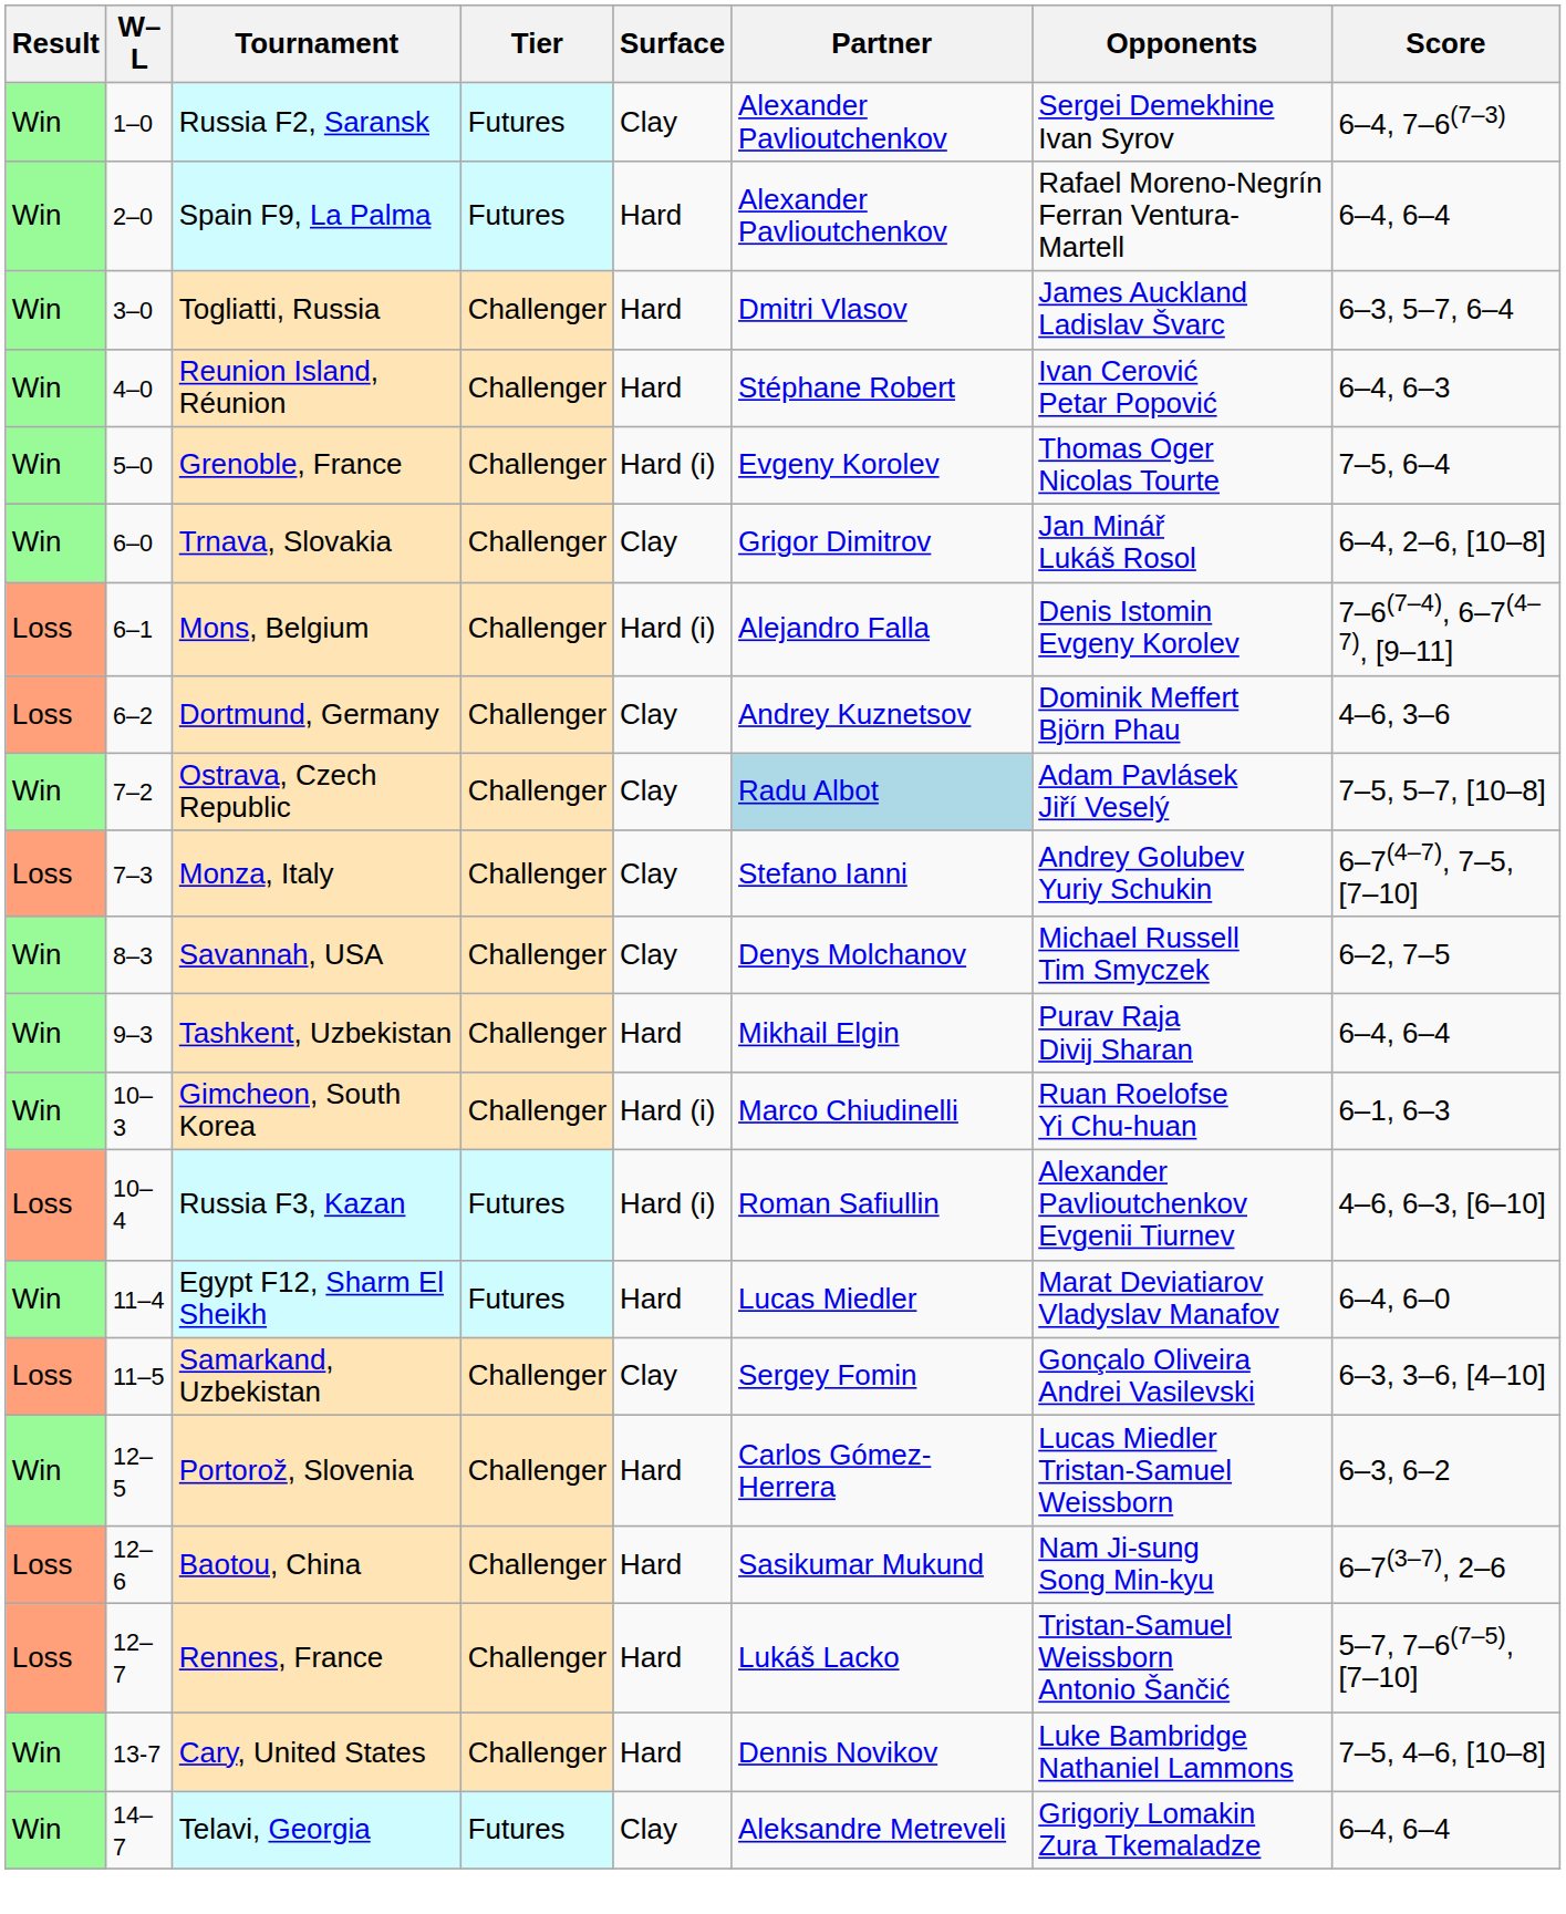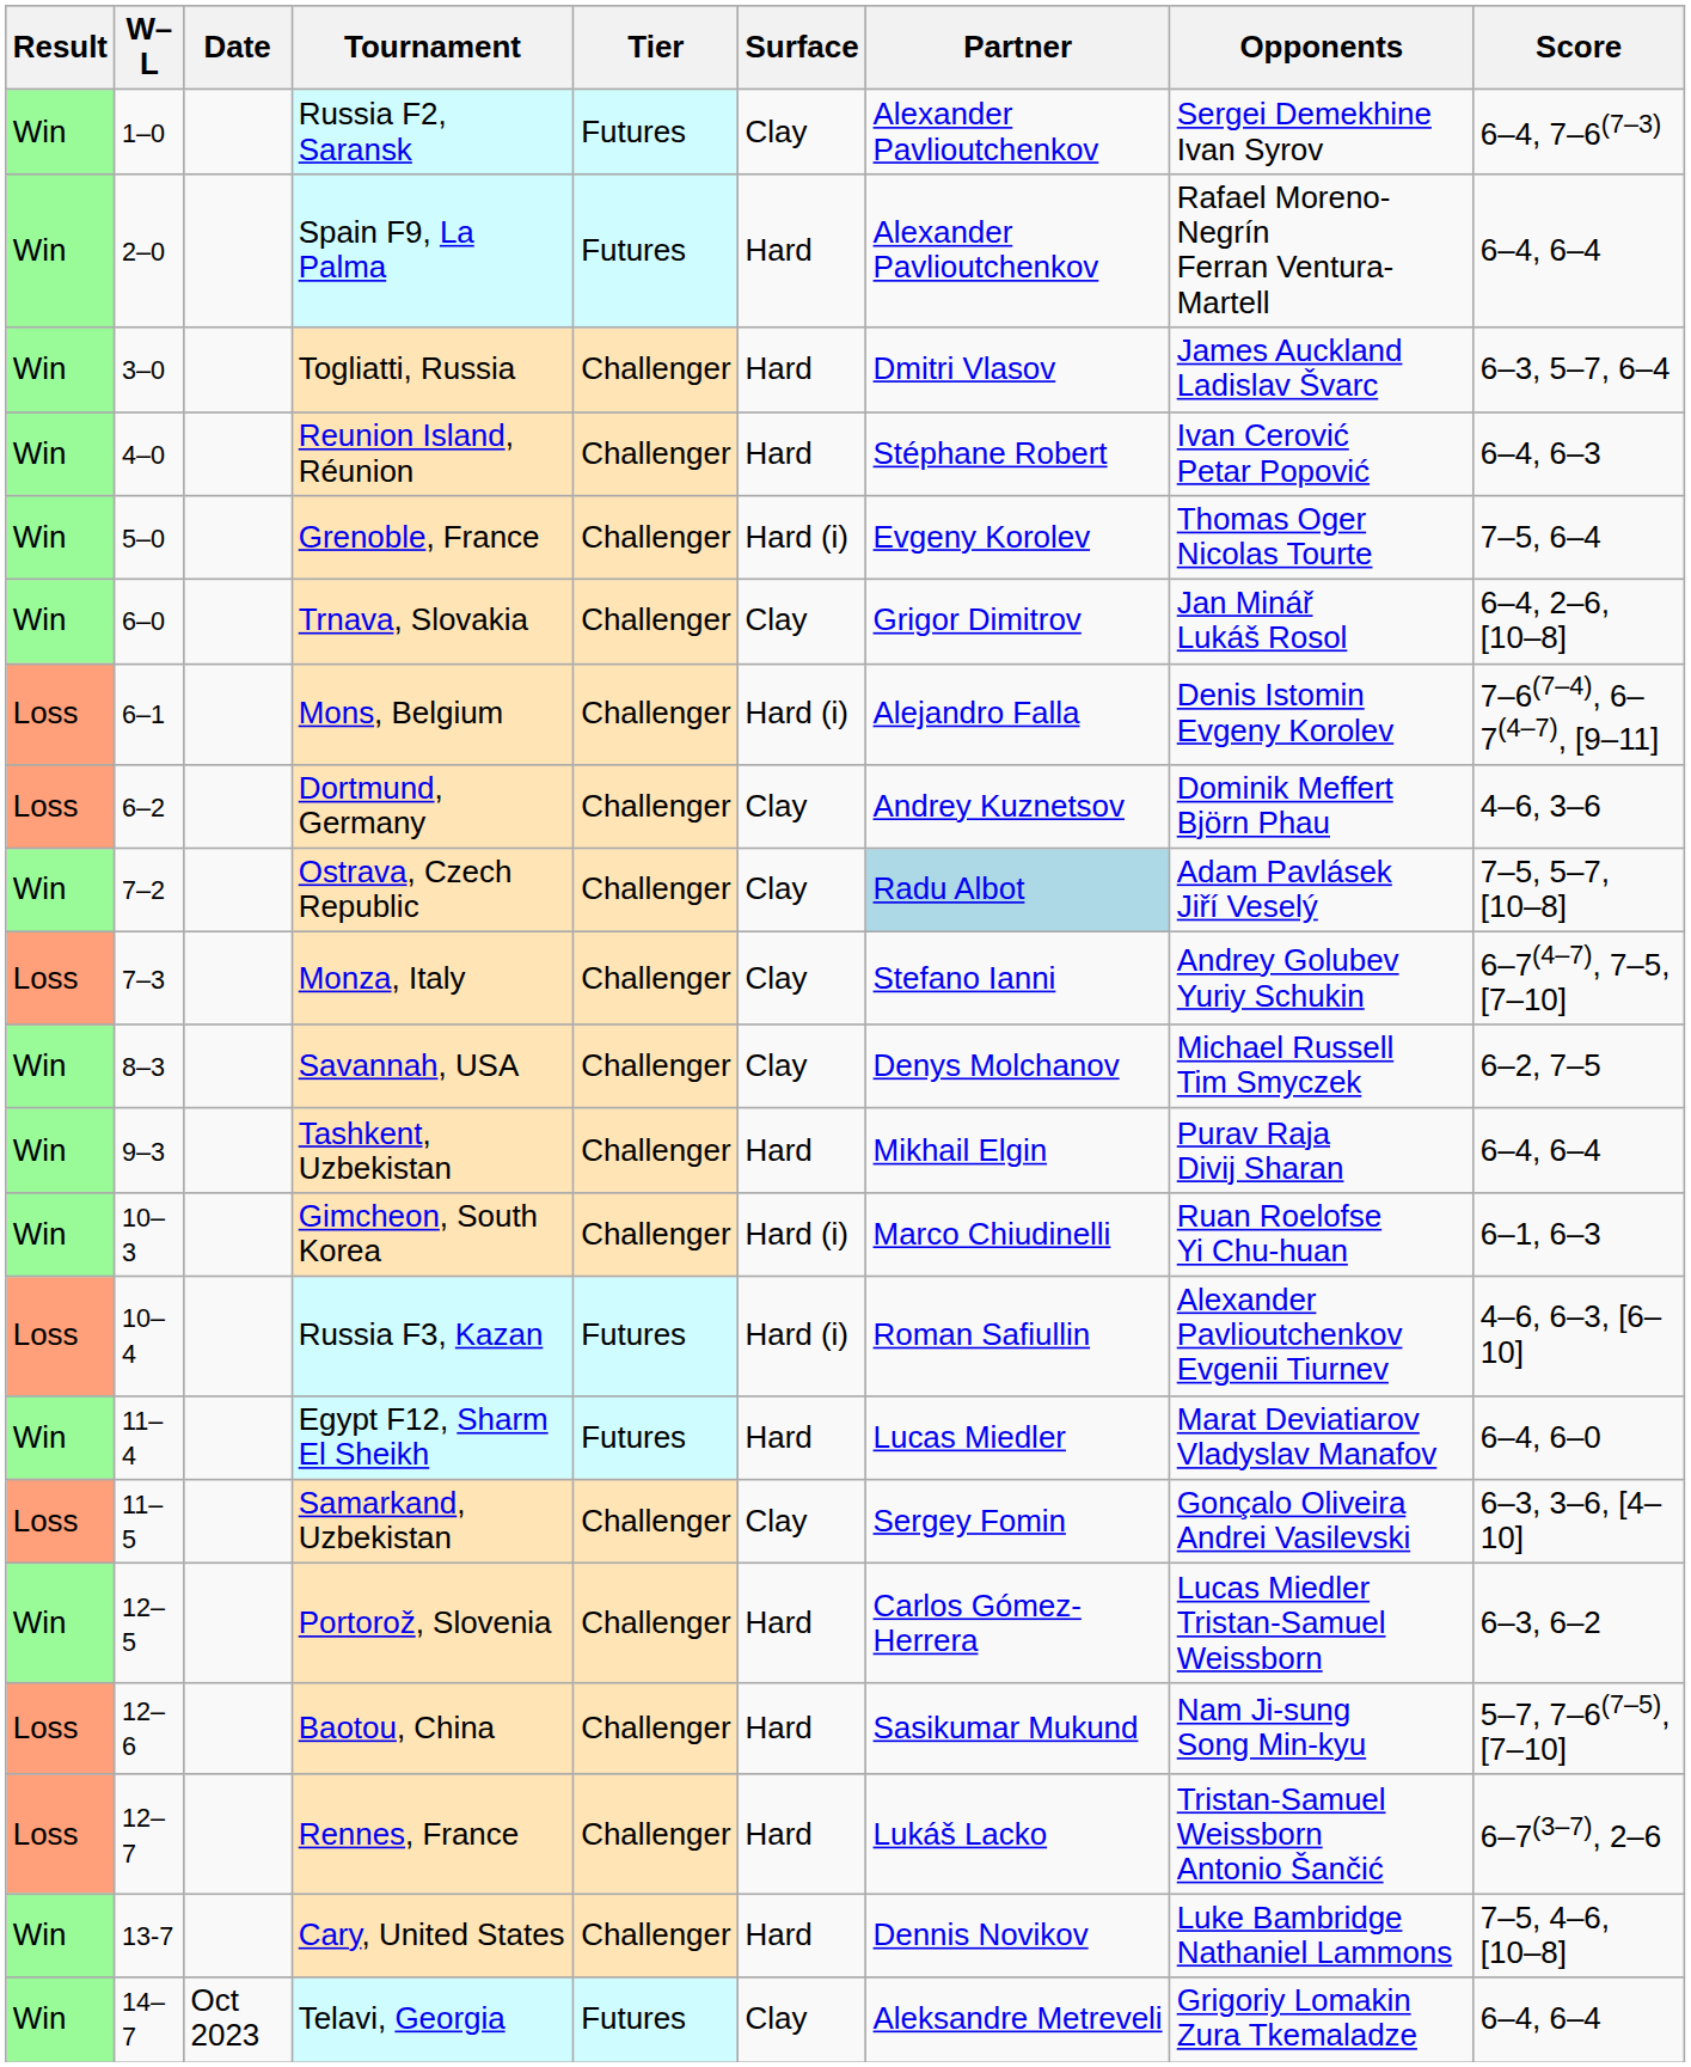+ column: Date | Oct 2023
Baotou, China | Score: 6–7(3–7), 2–6 -> 5–7, 7–6(7–5), [7–10]
Rennes, France | Score: 5–7, 7–6(7–5), [7–10] -> 6–7(3–7), 2–6
